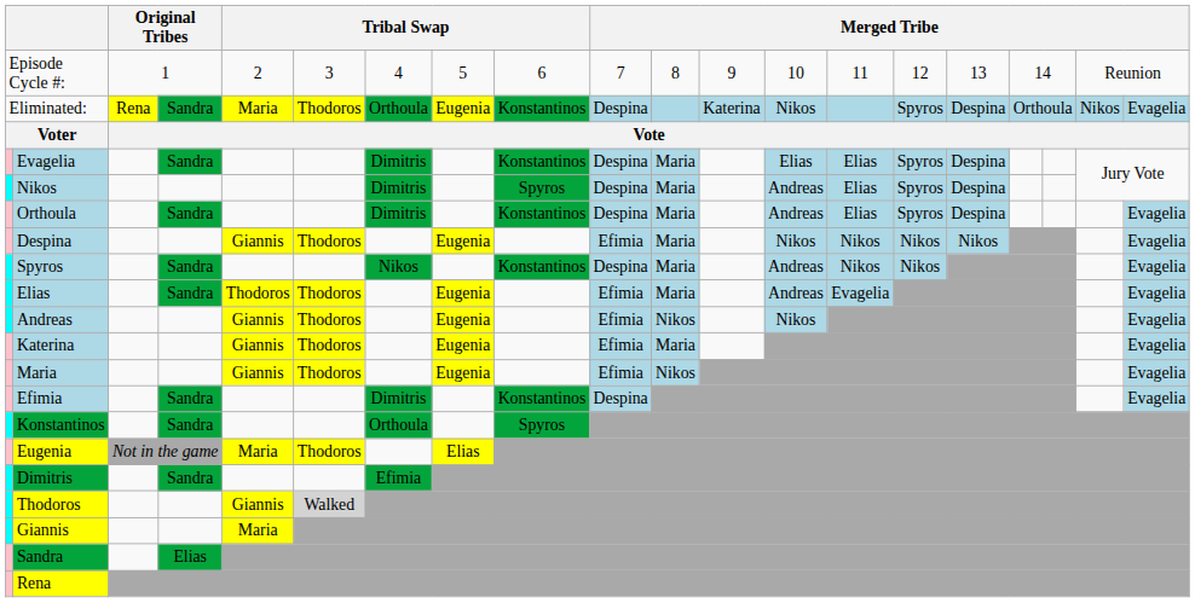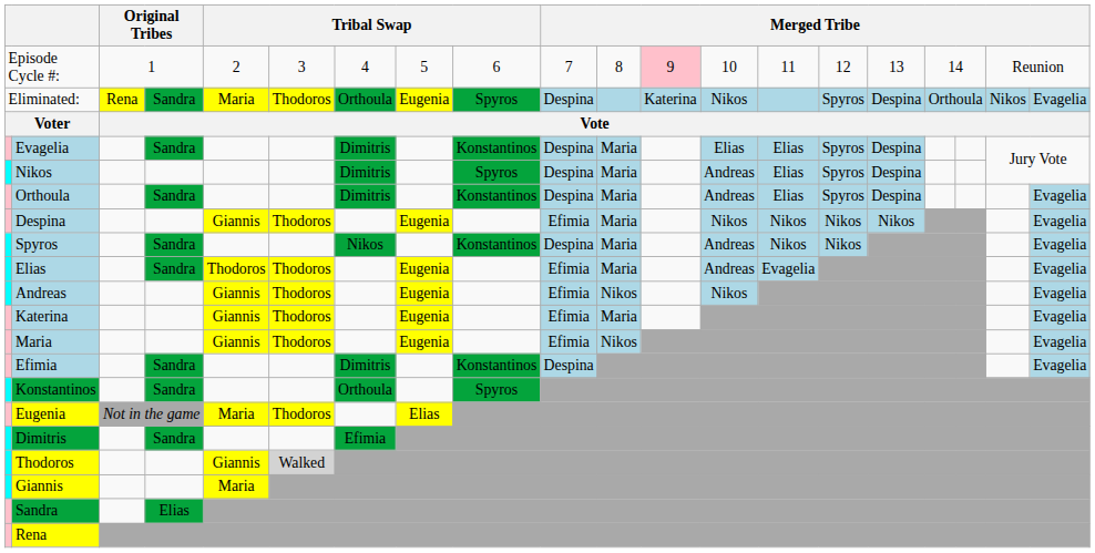Episode Cycle #: | column 12: no background -> pink background
Eliminated: | column 9: Konstantinos -> Spyros
